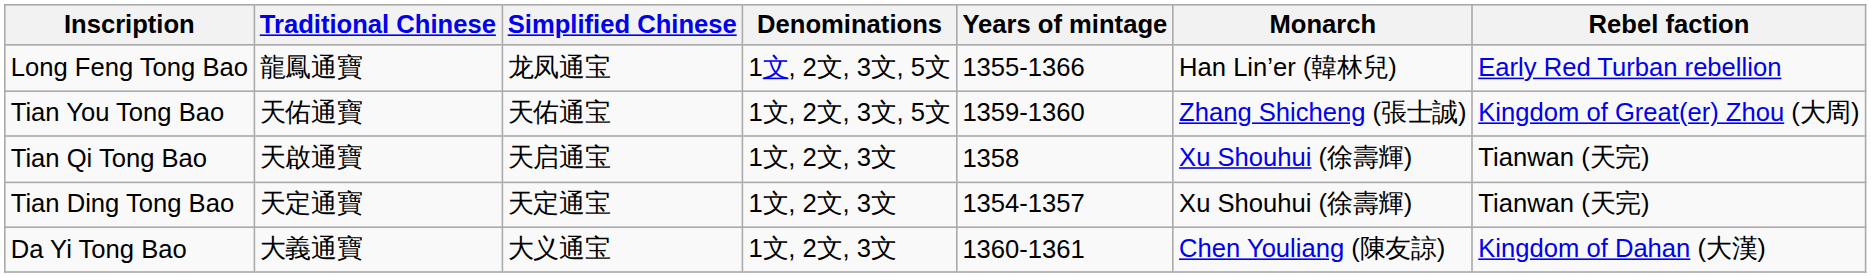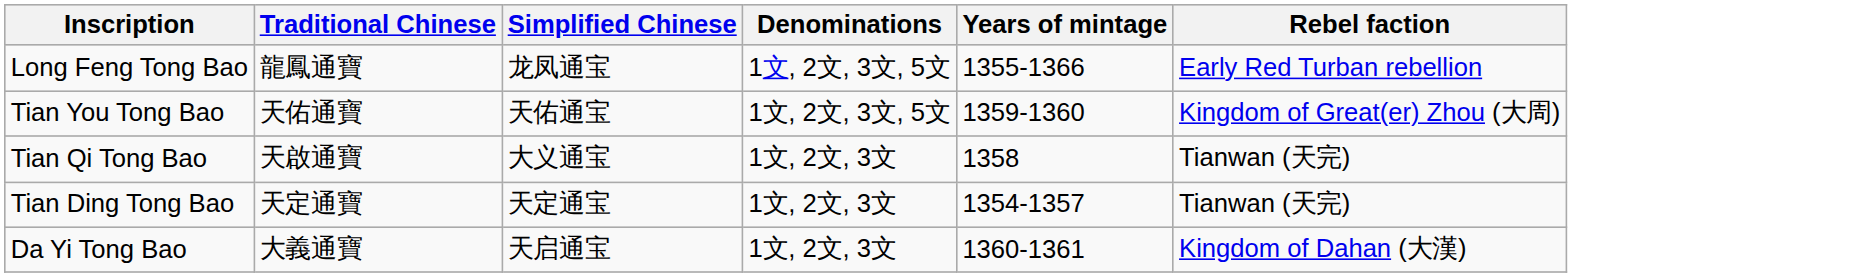- column: Monarch | Han Lin’er (韓林兒) | Zhang Shicheng (張士誠) | Xu Shouhui (徐壽輝) | Xu Shouhui (徐壽輝) | Chen Youliang (陳友諒)
Tian Qi Tong Bao | Simplified Chinese: 天启通宝 -> 大义通宝
Da Yi Tong Bao | Simplified Chinese: 大义通宝 -> 天启通宝
